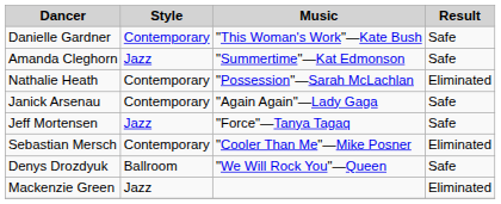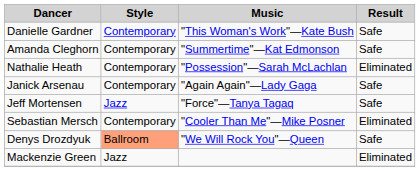Amanda Cleghorn | Style: Jazz -> Contemporary
Denys Drozdyuk | Style: no background -> lightsalmon background
